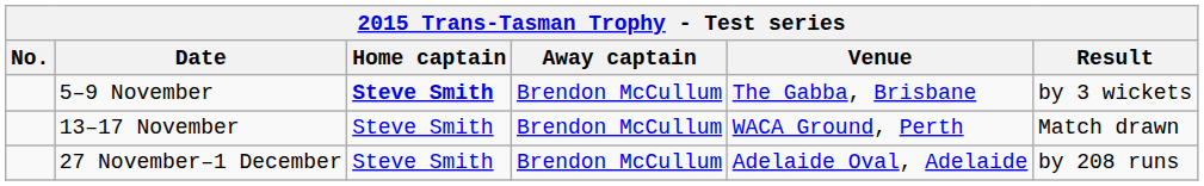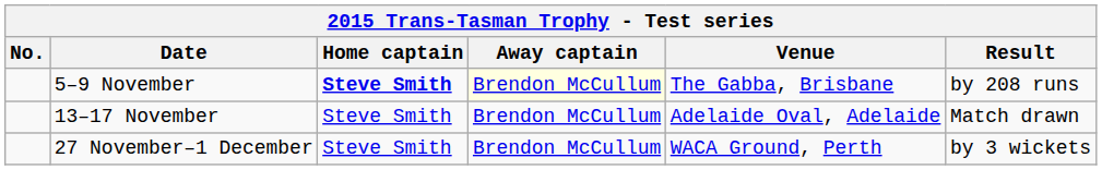5–9 November | Away captain: no background -> lightyellow background
5–9 November | Result: by 3 wickets -> by 208 runs
13–17 November | Venue: WACA Ground, Perth -> Adelaide Oval, Adelaide
27 November–1 December | Venue: Adelaide Oval, Adelaide -> WACA Ground, Perth
27 November–1 December | Result: by 208 runs -> by 3 wickets
